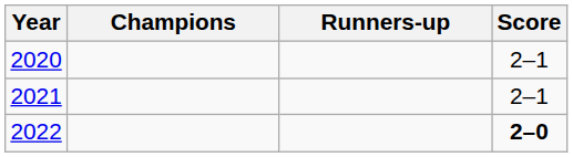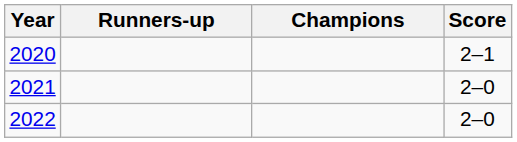columns swapped: Champions <-> Runners-up
2021 | Score: 2–1 -> 2–0
2022 | Score: bold -> normal
